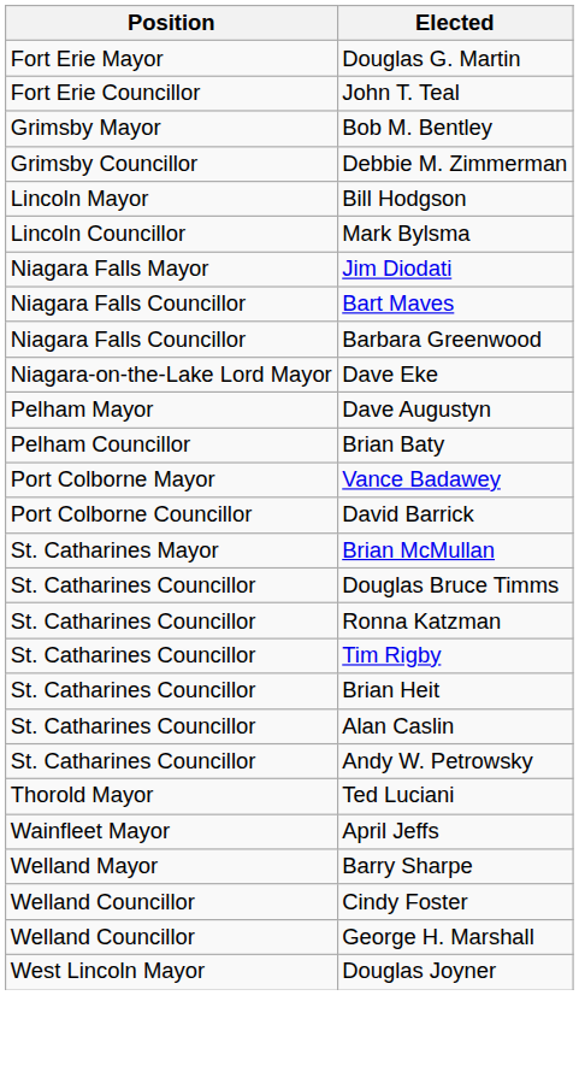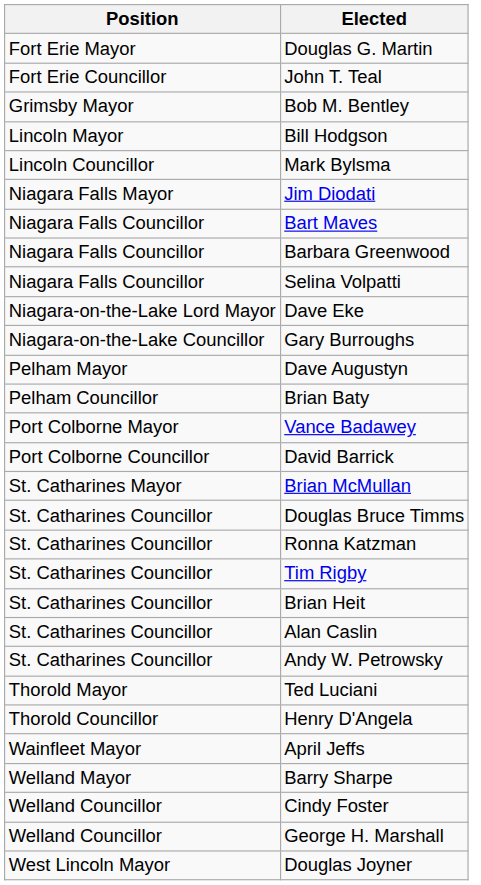- row: Grimsby Councillor | Debbie M. Zimmerman
+ row: Niagara Falls Councillor | Selina Volpatti
+ row: Niagara-on-the-Lake Councillor | Gary Burroughs
+ row: Thorold Councillor | Henry D'Angela
